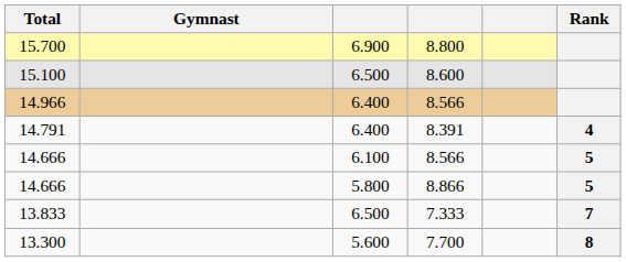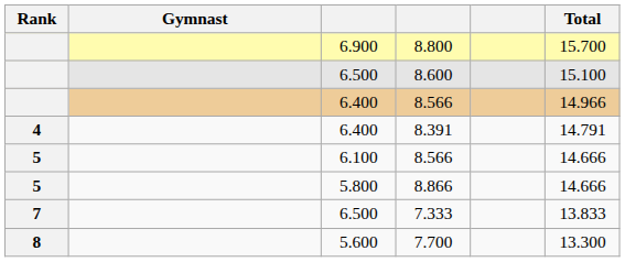columns swapped: Rank <-> Total
